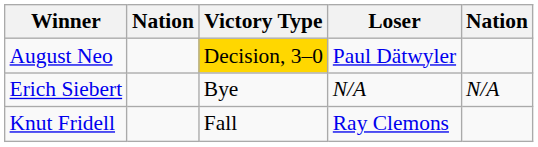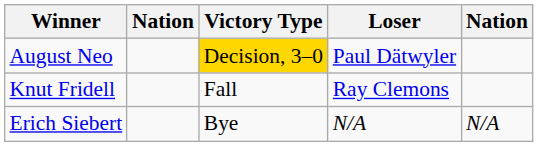rows swapped: Knut Fridell <-> Erich Siebert
